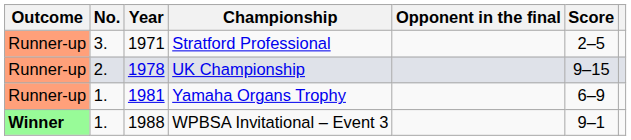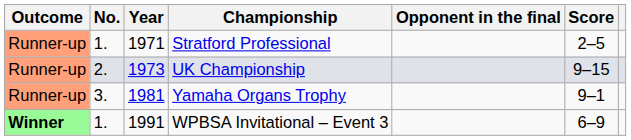Stratford Professional | No.: 3. -> 1.
UK Championship | Year: 1978 -> 1973
Yamaha Organs Trophy | No.: 1. -> 3.
Yamaha Organs Trophy | Score: 6–9 -> 9–1
WPBSA Invitational – Event 3 | Year: 1988 -> 1991
WPBSA Invitational – Event 3 | Score: 9–1 -> 6–9
